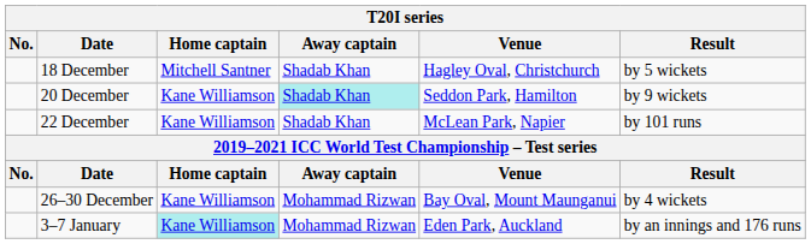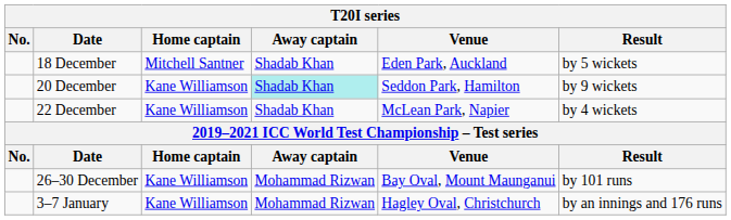18 December | Venue: Hagley Oval, Christchurch -> Eden Park, Auckland
22 December | Result: by 101 runs -> by 4 wickets
26–30 December | Result: by 4 wickets -> by 101 runs
3–7 January | Home captain: paleturquoise background -> no background
3–7 January | Venue: Eden Park, Auckland -> Hagley Oval, Christchurch
